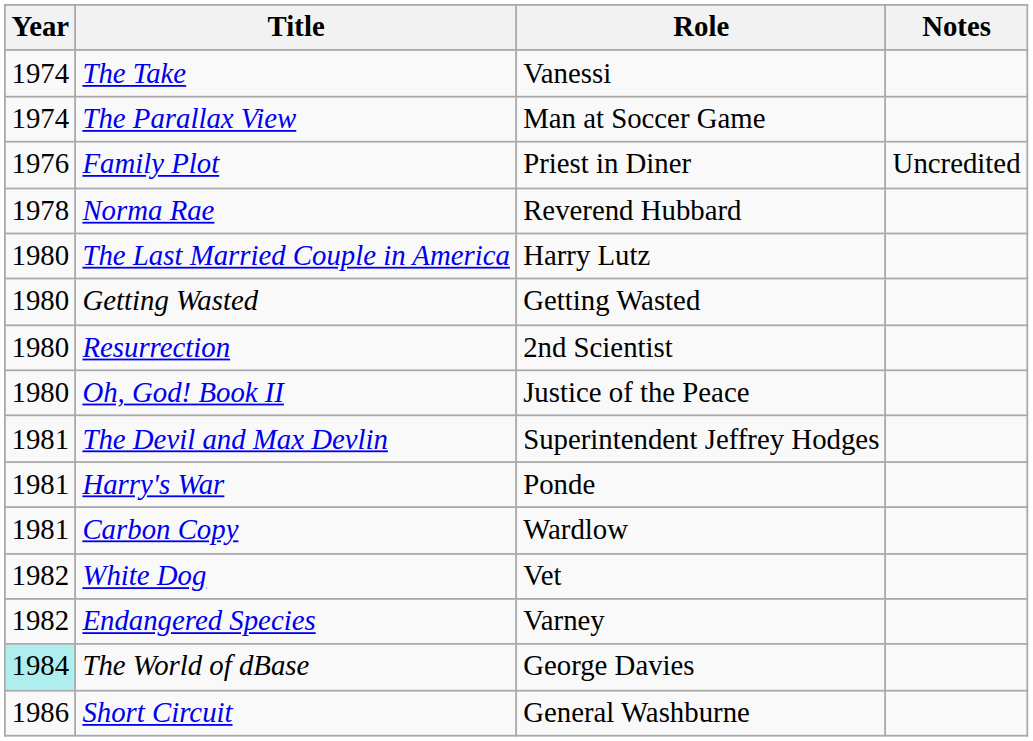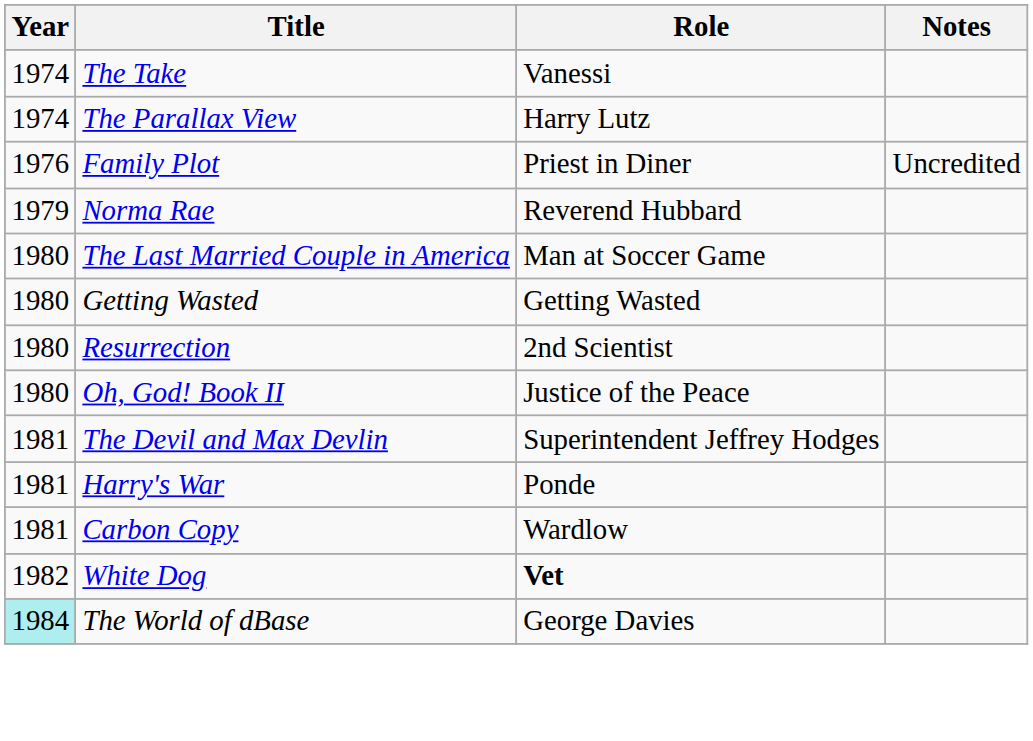The Parallax View | Role: Man at Soccer Game -> Harry Lutz
Norma Rae | Year: 1978 -> 1979
The Last Married Couple in America | Role: Harry Lutz -> Man at Soccer Game
White Dog | Role: normal -> bold
- row: 1982 | Endangered Species | Varney
- row: 1986 | Short Circuit | General Washburne
